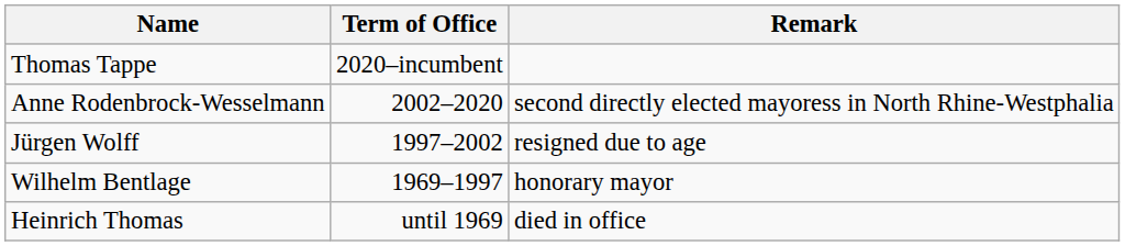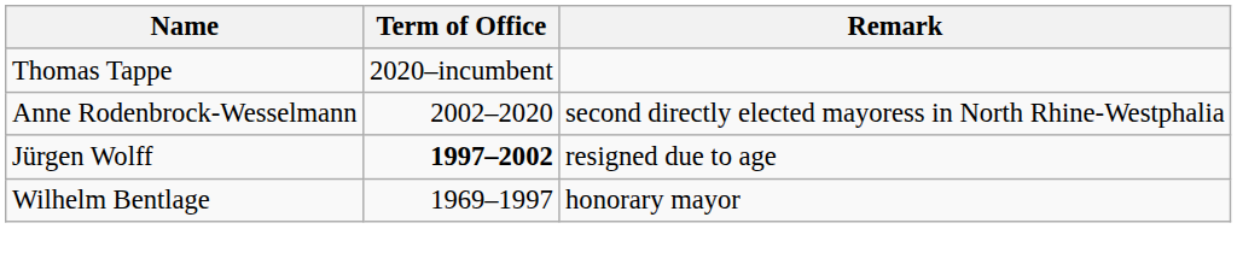Jürgen Wolff | Term of Office: normal -> bold
- row: Heinrich Thomas | until 1969 | died in office
